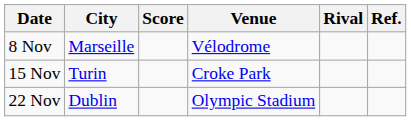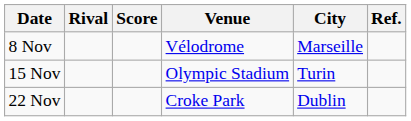columns swapped: Rival <-> City
15 Nov | Venue: Croke Park -> Olympic Stadium
22 Nov | Venue: Olympic Stadium -> Croke Park
